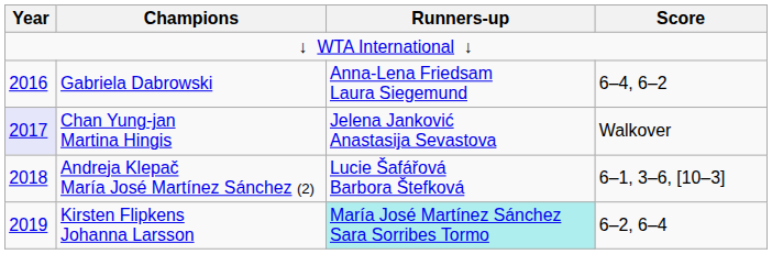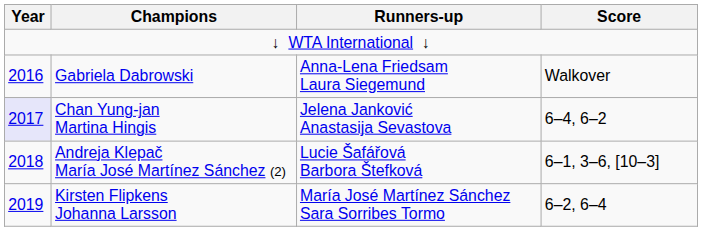Gabriela Dabrowski | Score: 6–4, 6–2 -> Walkover
Chan Yung-jan Martina Hingis | Score: Walkover -> 6–4, 6–2
Kirsten Flipkens Johanna Larsson | Runners-up: paleturquoise background -> no background
